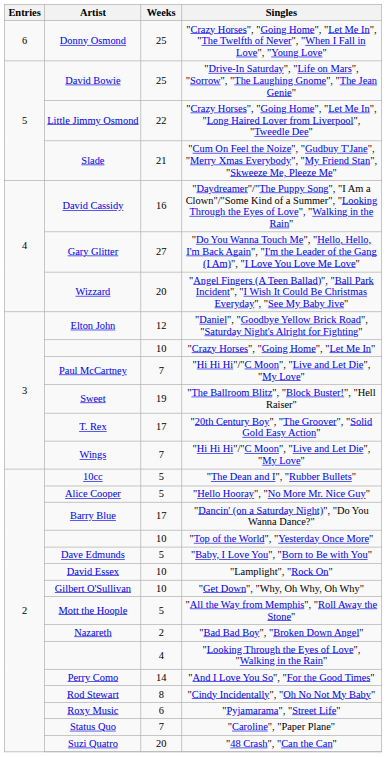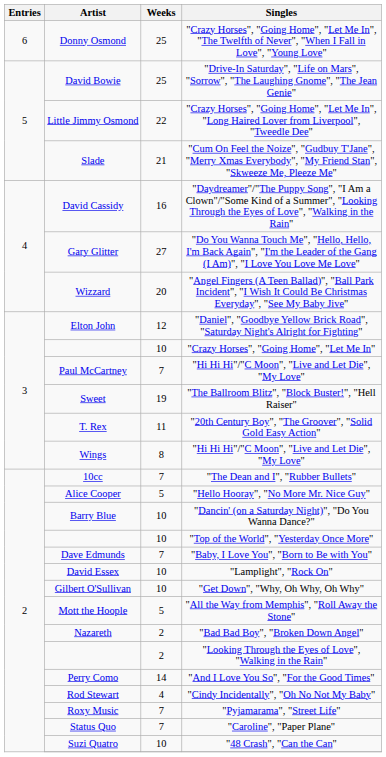"20th Century Boy", "The Groover", "Solid Gold Easy Action" | Weeks: 17 -> 11
Wings / "Hi Hi Hi"/"C Moon", "Live and Let Die", "My Love" | Weeks: 7 -> 8
"The Dean and I", "Rubber Bullets" | Weeks: 5 -> 7
"Dancin' (on a Saturday Night)", "Do You Wanna Dance?" | Weeks: 17 -> 10
"Baby, I Love You", "Born to Be with You" | Weeks: 5 -> 7
"Looking Through the Eyes of Love", "Walking in the Rain" | Weeks: 4 -> 2
"Cindy Incidentally", "Oh No Not My Baby" | Weeks: 8 -> 4
"Pyjamarama", "Street Life" | Weeks: 6 -> 7
"48 Crash", "Can the Can" | Weeks: 20 -> 10
